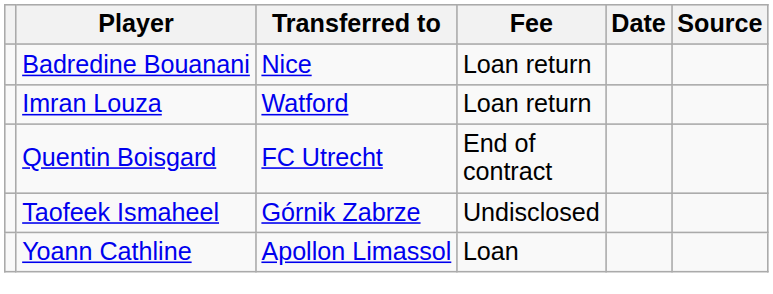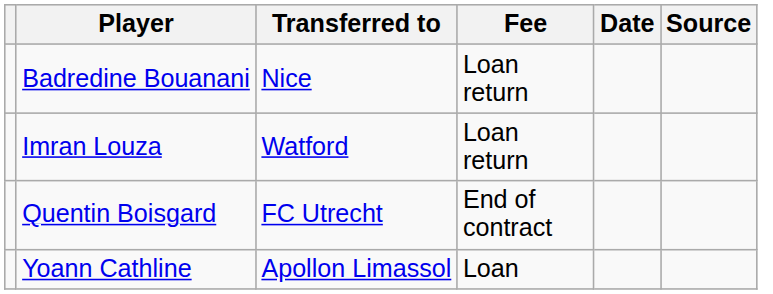- row: Taofeek Ismaheel | Górnik Zabrze | Undisclosed
